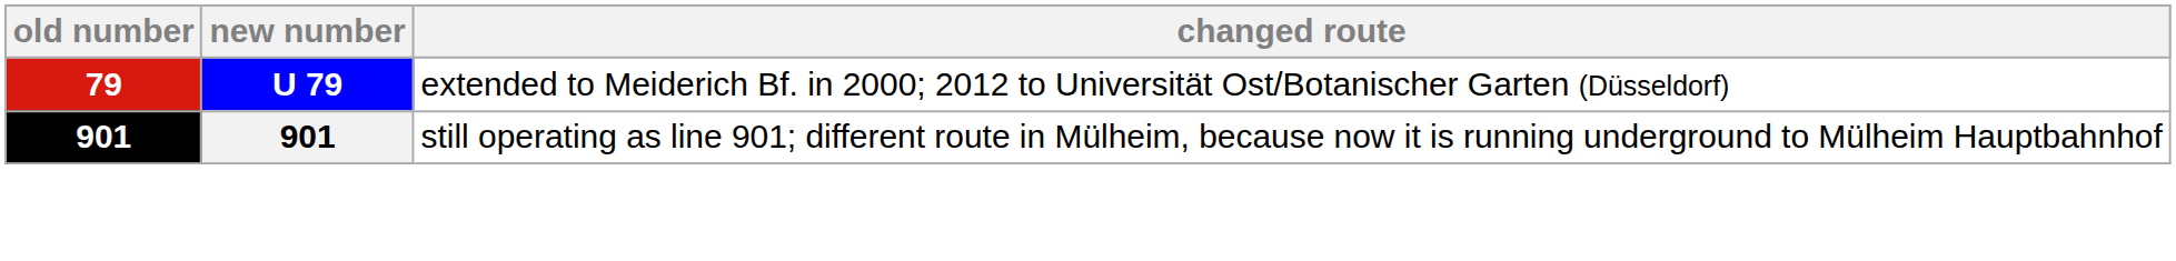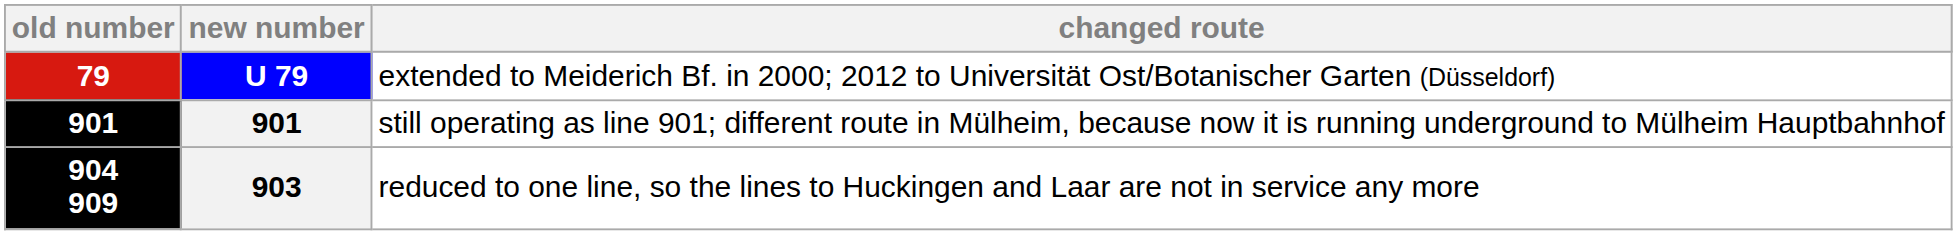+ row: 904 909 | 903 | reduced to one line, so the lines to Huckingen and Laar are not in service any more
